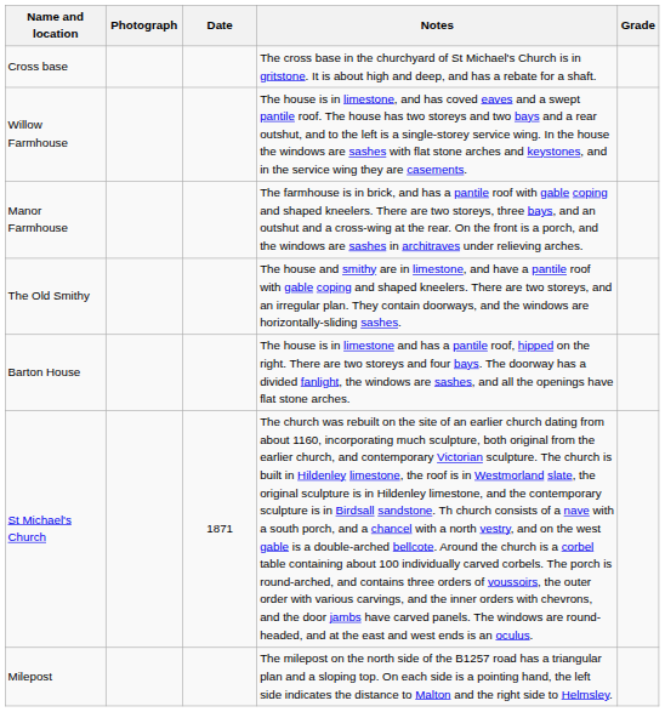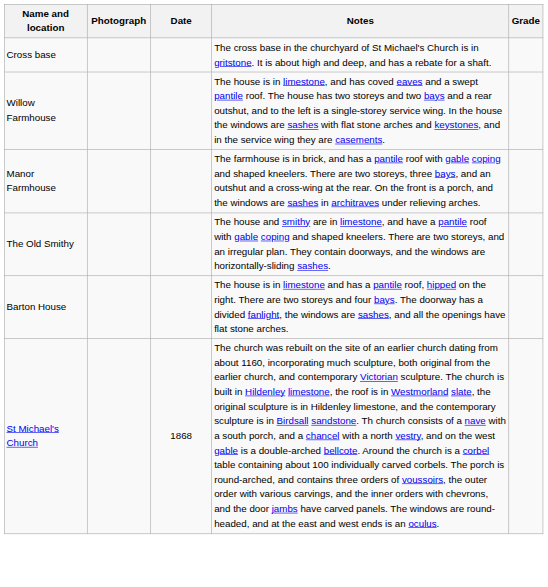St Michael's Church | Date: 1871 -> 1868
- row: Milepost | The milepost on the north side of the B1257 road has a triangular plan and a sloping top. On each side is a pointing hand, the left side indicates the distance to Malton and the right side to Helmsley.
